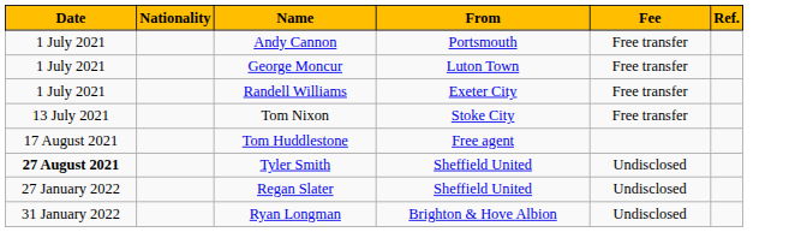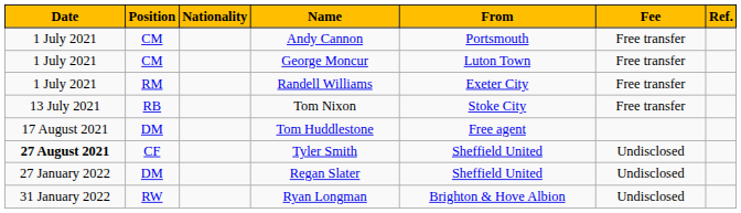+ column: Position | CM | CM | RM | RB | DM | CF | DM | RW
